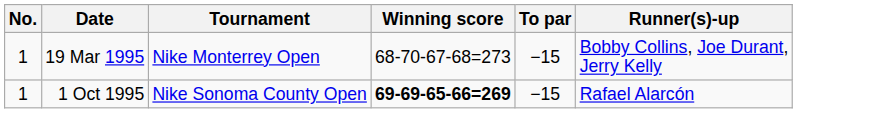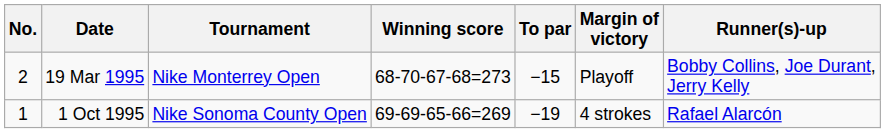+ column: Margin of victory | Playoff | 4 strokes
19 Mar 1995 | No.: 1 -> 2
1 Oct 1995 | Winning score: bold -> normal
1 Oct 1995 | To par: −15 -> −19
